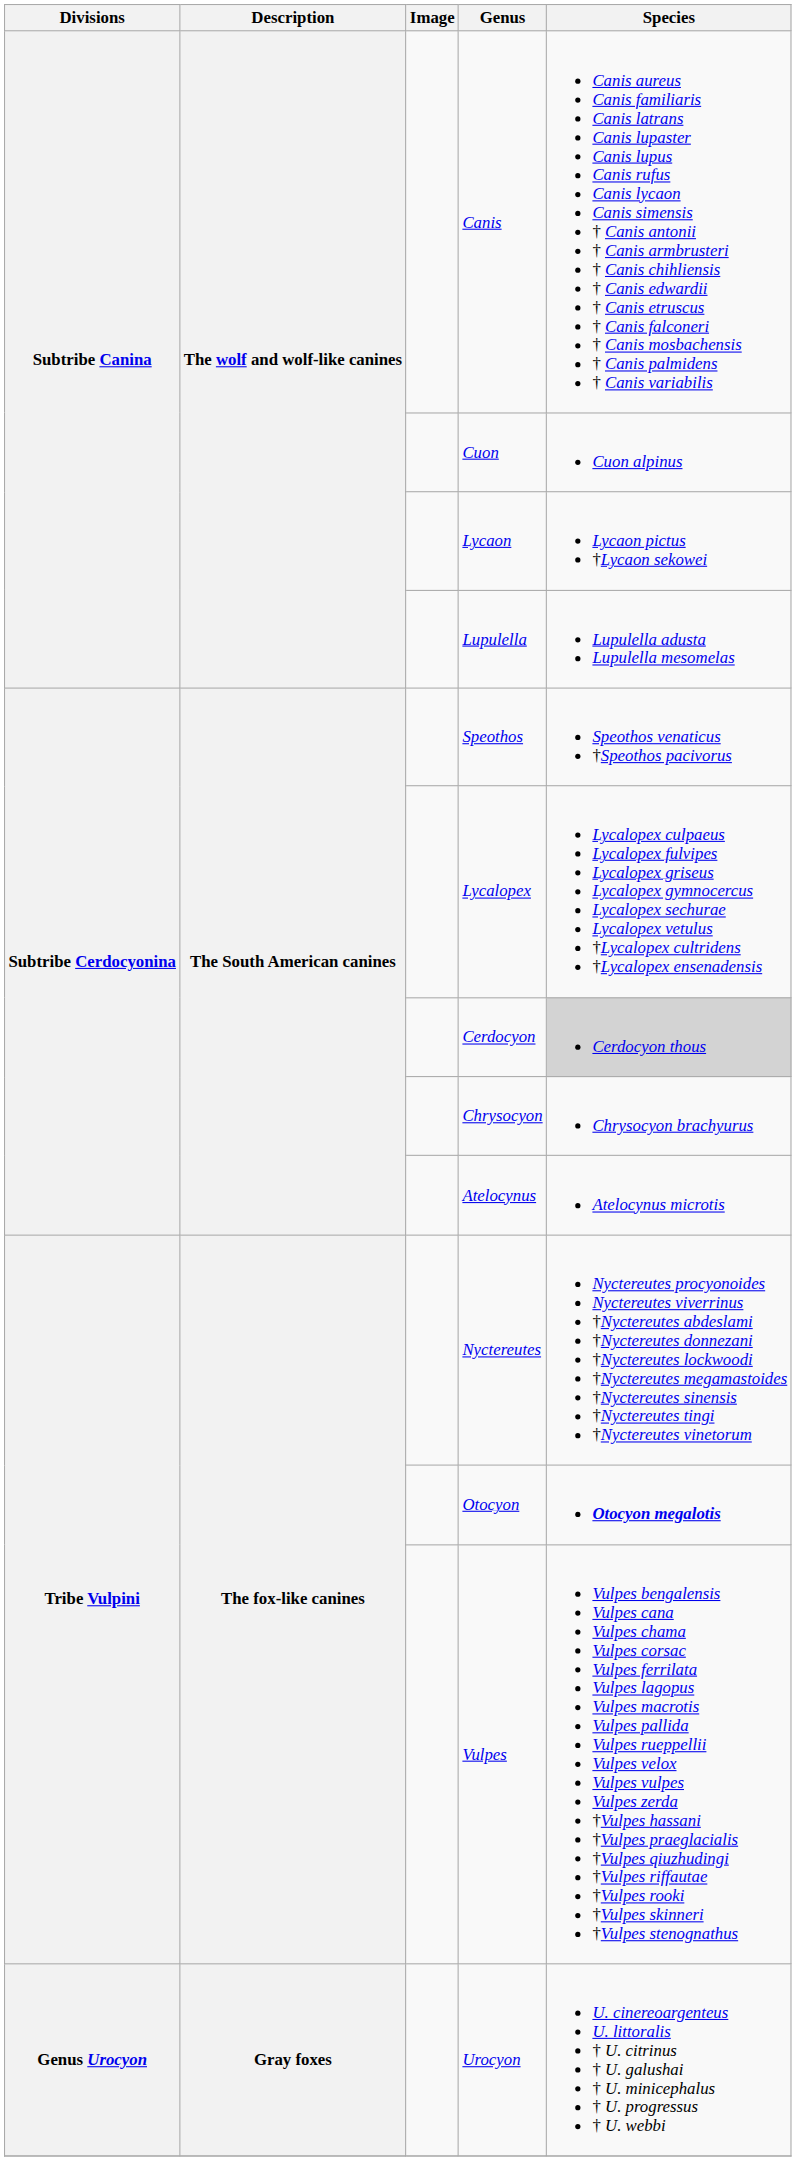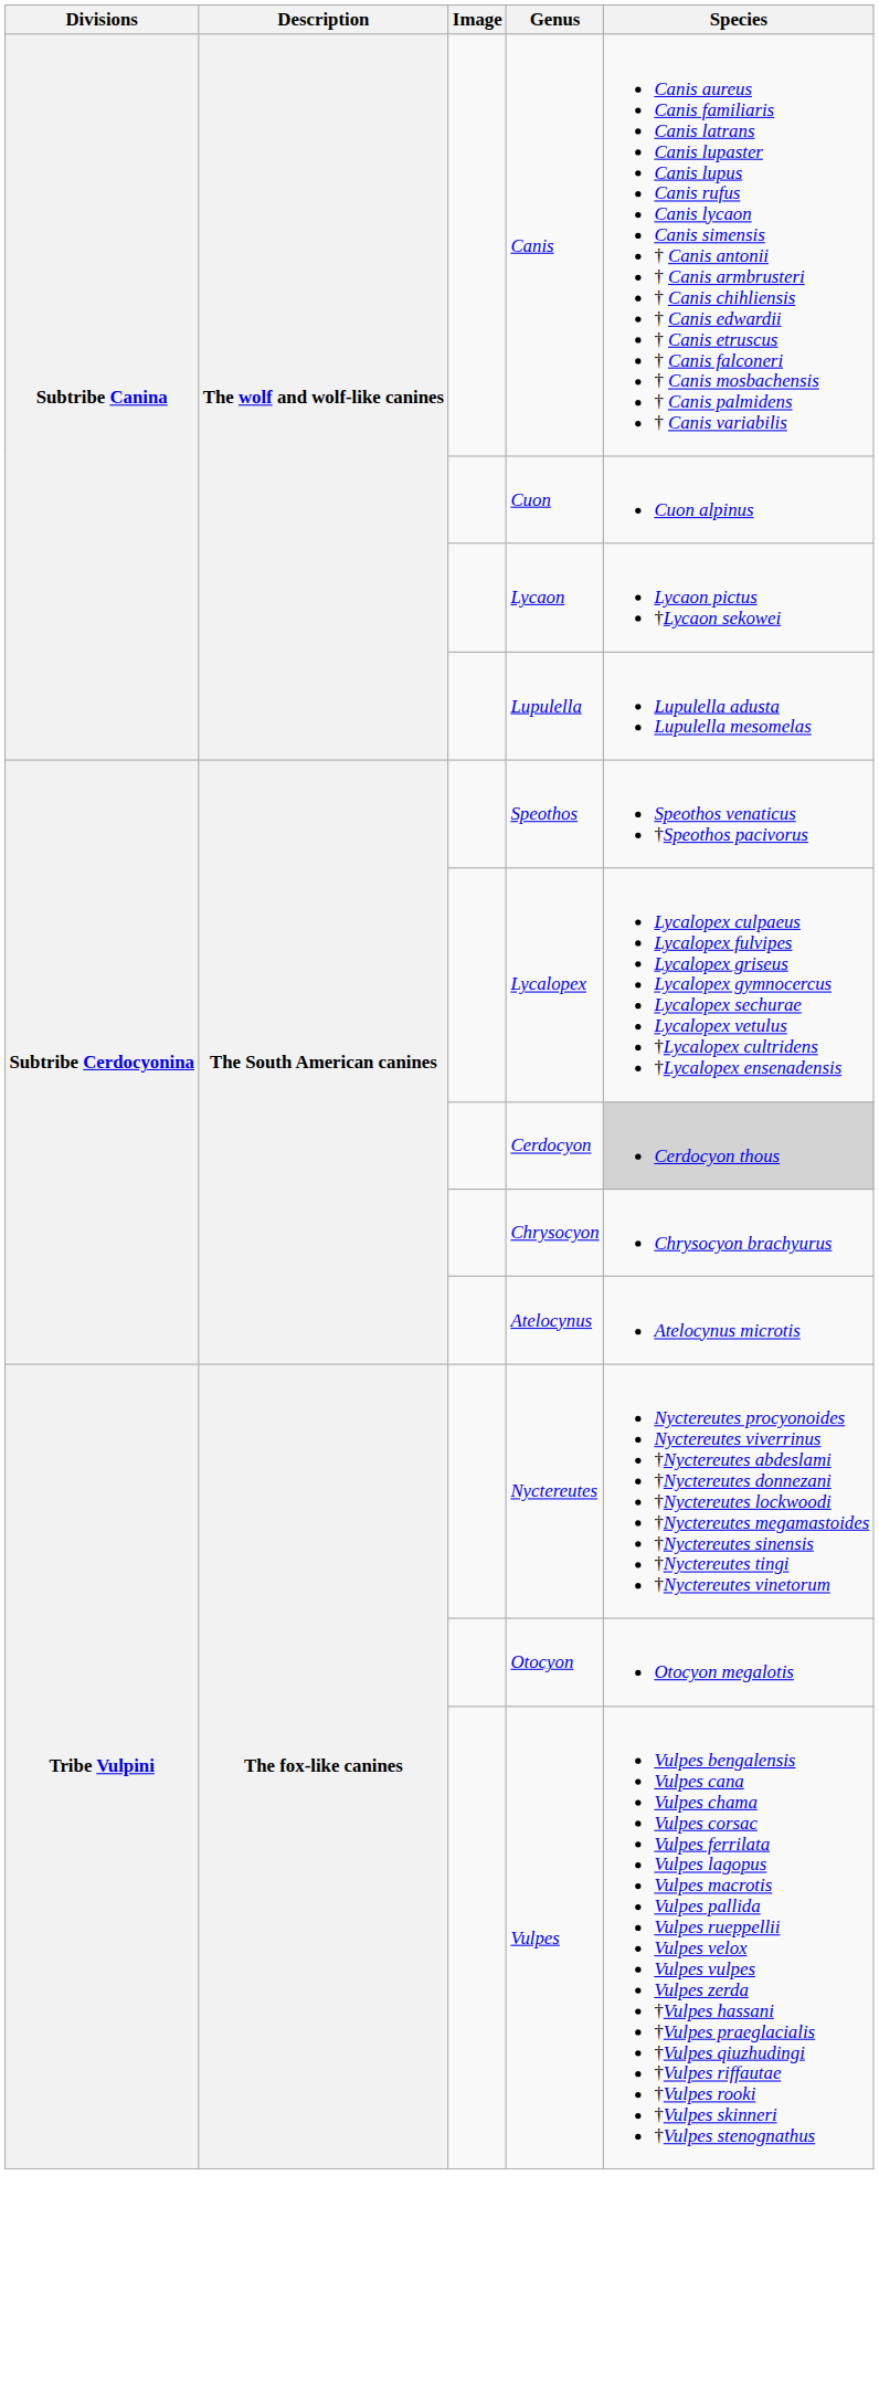Otocyon | Species: bold -> normal
- row: Genus Urocyon | Gray foxes | Urocyon | U. cinereoargenteus U. littoralis † U. citrinus † U. galushai † U. minicephalus † U. progressus † U. webbi
